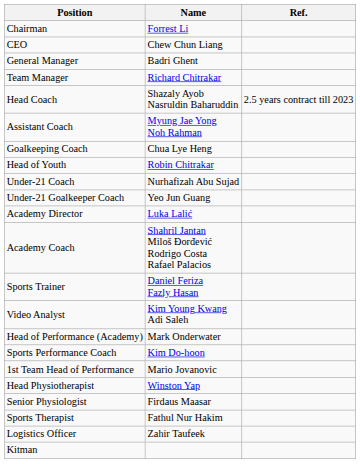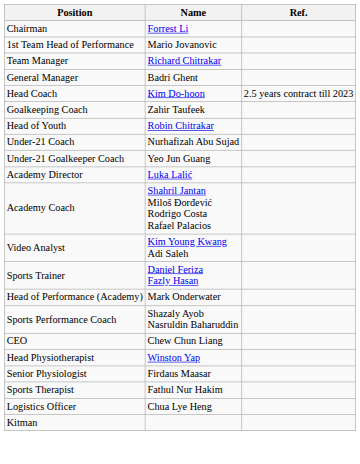rows swapped: CEO <-> 1st Team Head of Performance
rows swapped: General Manager <-> Team Manager
Head Coach | Name: Shazaly Ayob Nasruldin Baharuddin -> Kim Do-hoon
- row: Assistant Coach | Myung Jae Yong Noh Rahman
Goalkeeping Coach | Name: Chua Lye Heng -> Zahir Taufeek
rows swapped: Video Analyst <-> Sports Trainer
Sports Performance Coach | Name: Kim Do-hoon -> Shazaly Ayob Nasruldin Baharuddin
Logistics Officer | Name: Zahir Taufeek -> Chua Lye Heng
